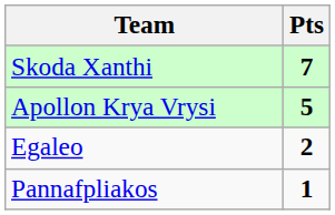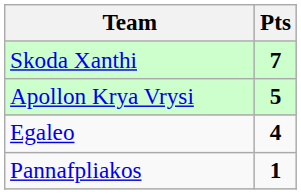Egaleo | Pts: 2 -> 4
